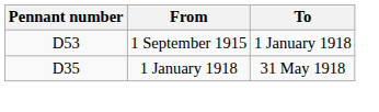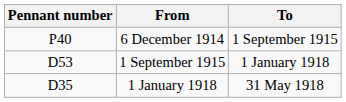+ row: P40 | 6 December 1914 | 1 September 1915
